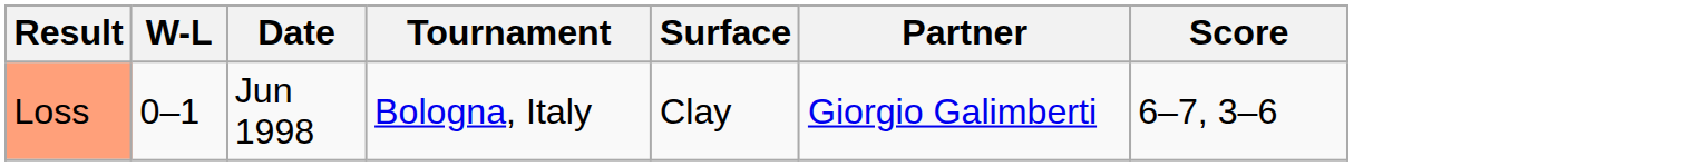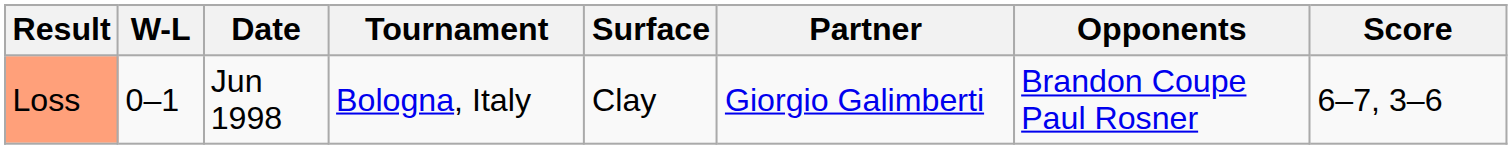+ column: Opponents | Brandon Coupe Paul Rosner
